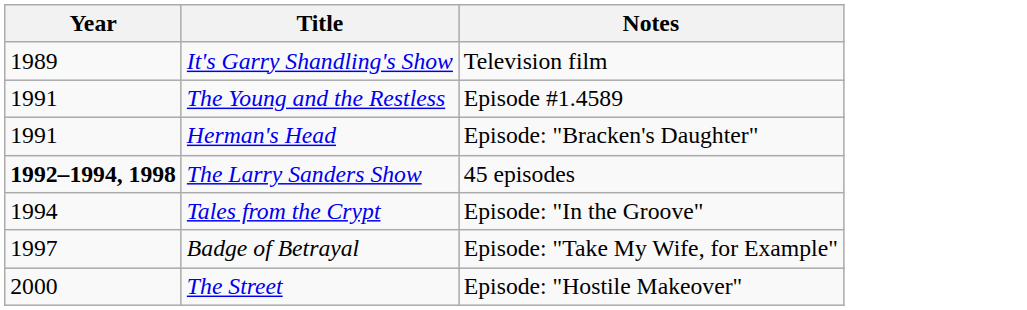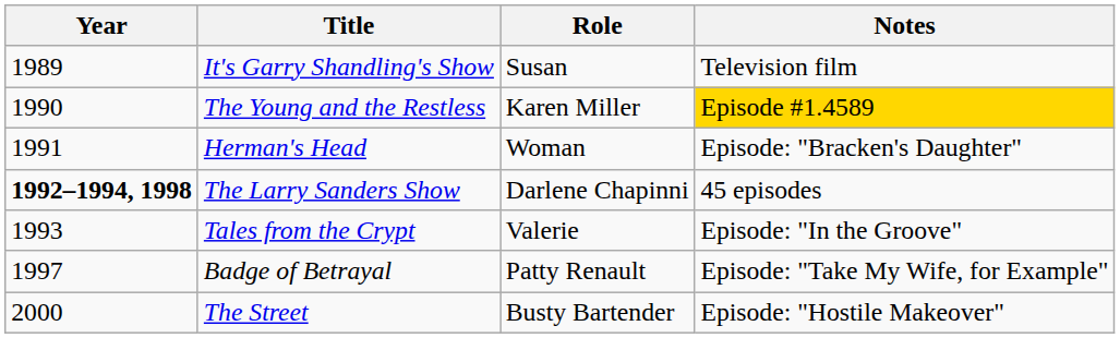+ column: Role | Susan | Karen Miller | Woman | Darlene Chapinni | Valerie | Patty Renault | Busty Bartender
The Young and the Restless | Year: 1991 -> 1990
The Young and the Restless | Notes: no background -> gold background
Tales from the Crypt | Year: 1994 -> 1993
